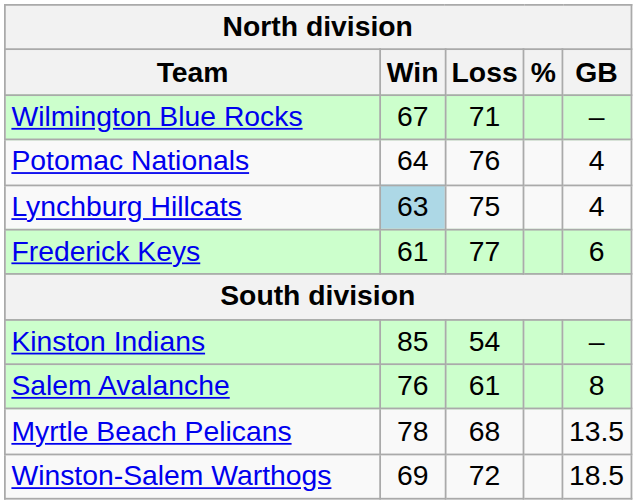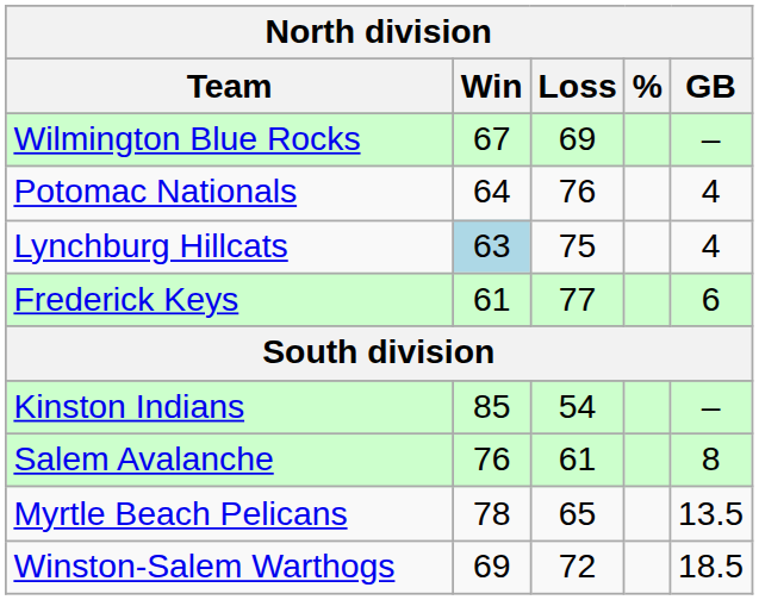Wilmington Blue Rocks | Loss: 71 -> 69
Myrtle Beach Pelicans | Loss: 68 -> 65
